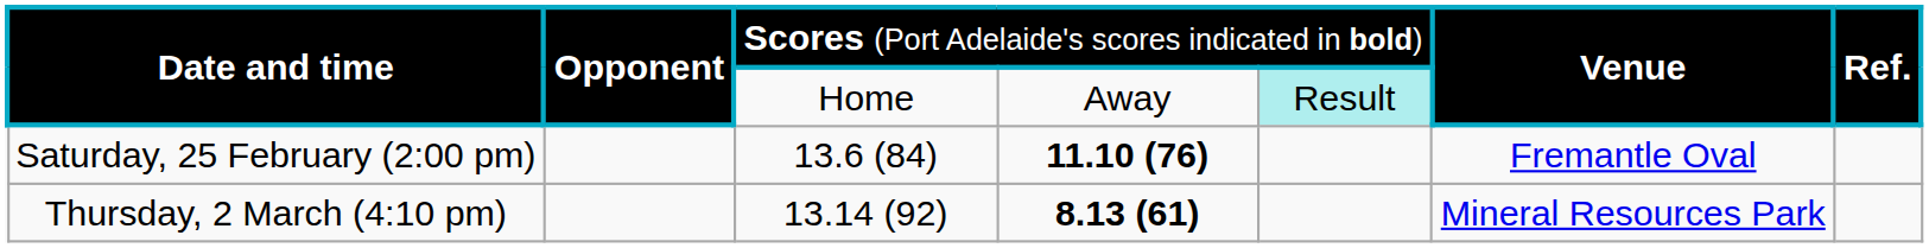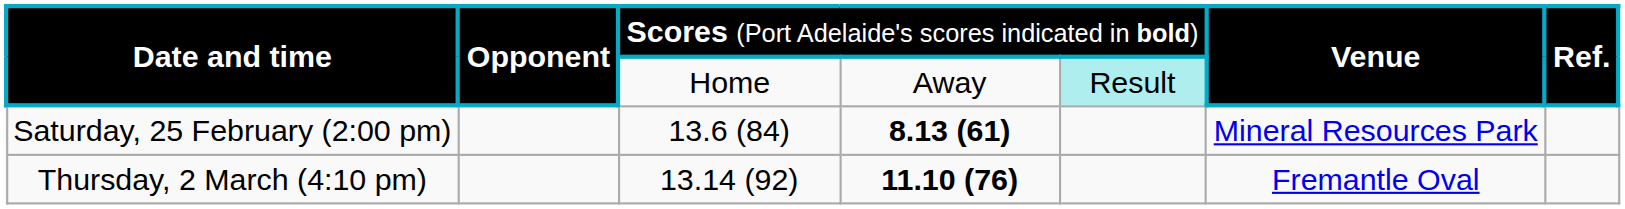Saturday, 25 February (2:00 pm) | column 4: 11.10 (76) -> 8.13 (61)
Saturday, 25 February (2:00 pm) | column 6: Fremantle Oval -> Mineral Resources Park
Thursday, 2 March (4:10 pm) | column 4: 8.13 (61) -> 11.10 (76)
Thursday, 2 March (4:10 pm) | column 6: Mineral Resources Park -> Fremantle Oval
